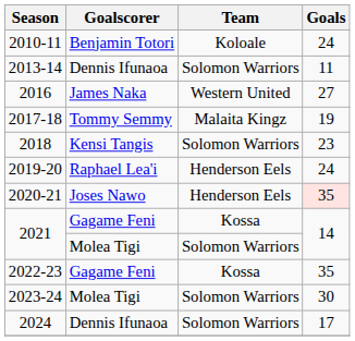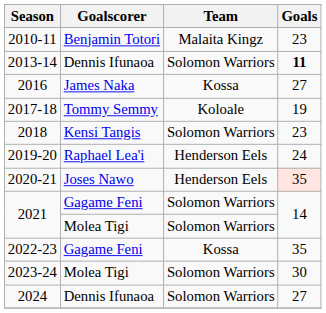2010-11 | Team: Koloale -> Malaita Kingz
2010-11 | Goals: 24 -> 23
2013-14 | Goals: normal -> bold
2016 | Team: Western United -> Kossa
2017-18 | Team: Malaita Kingz -> Koloale
2021 / Gagame Feni | Team: Kossa -> Solomon Warriors
2024 | Goals: 17 -> 27
